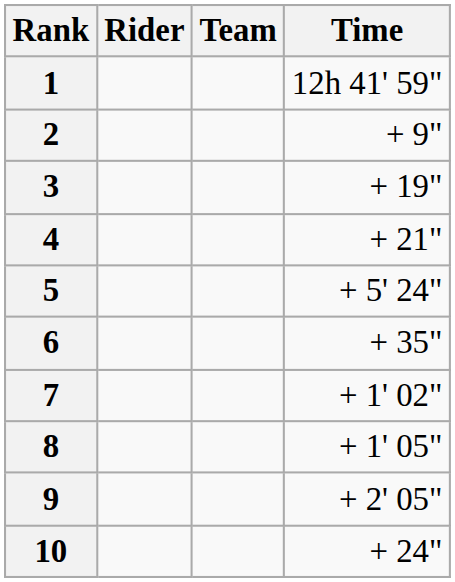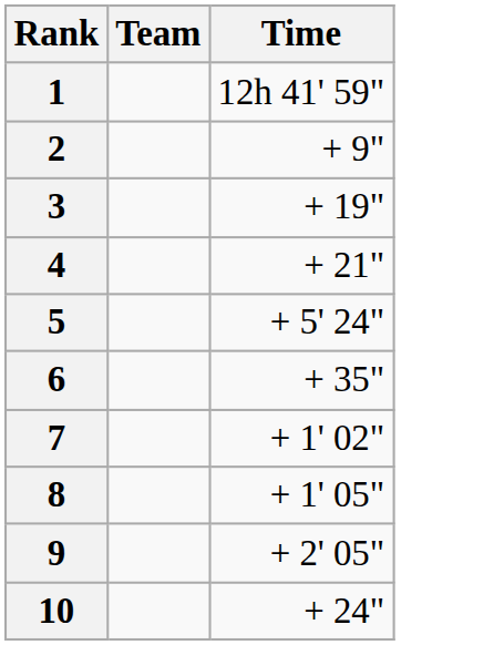- column: Rider
